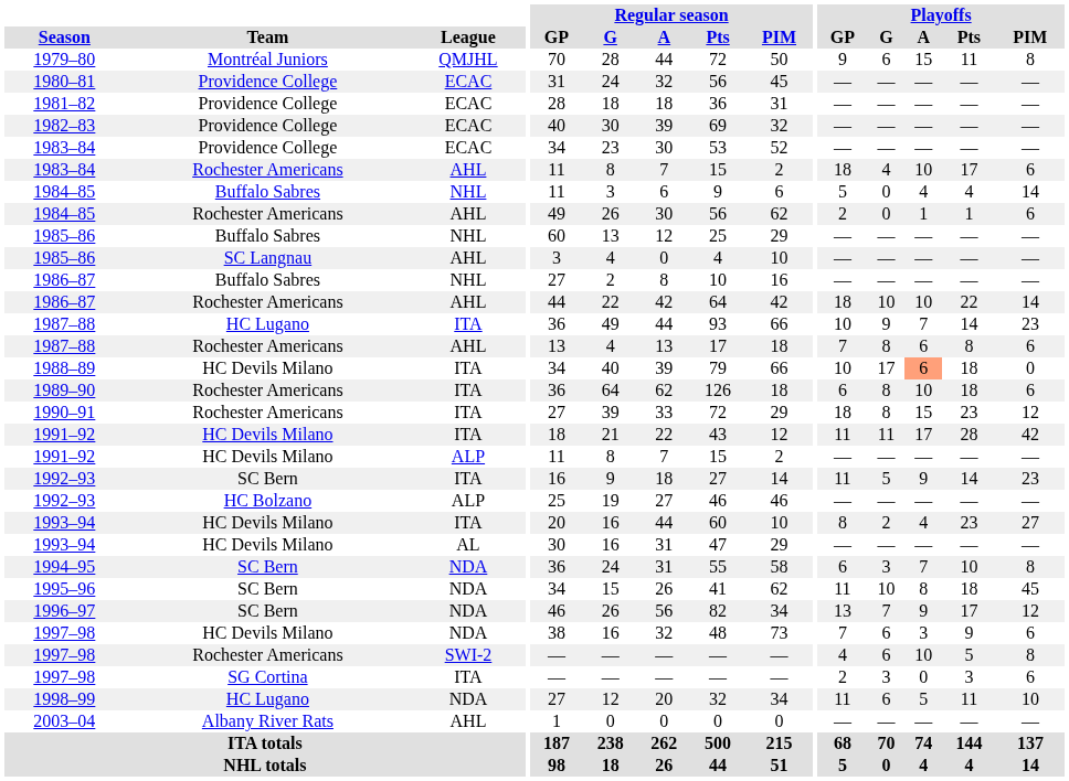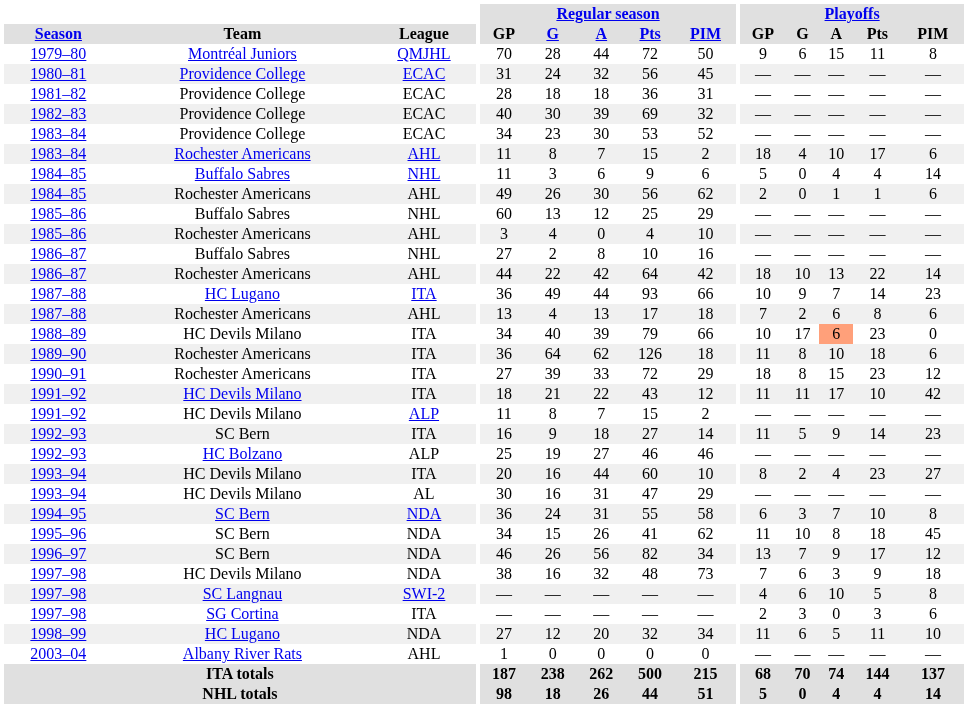1985–86 / AHL | Team: SC Langnau -> Rochester Americans
1986–87 / AHL | Playoffs / A: 10 -> 13
1987–88 / AHL | Playoffs / G: 8 -> 2
1988–89 | Playoffs / Pts: 18 -> 23
1989–90 | Playoffs / GP: 6 -> 11
1991–92 / ITA | Playoffs / Pts: 28 -> 10
1997–98 / NDA | Playoffs / PIM: 6 -> 18
1997–98 / SWI-2 | Team: Rochester Americans -> SC Langnau
